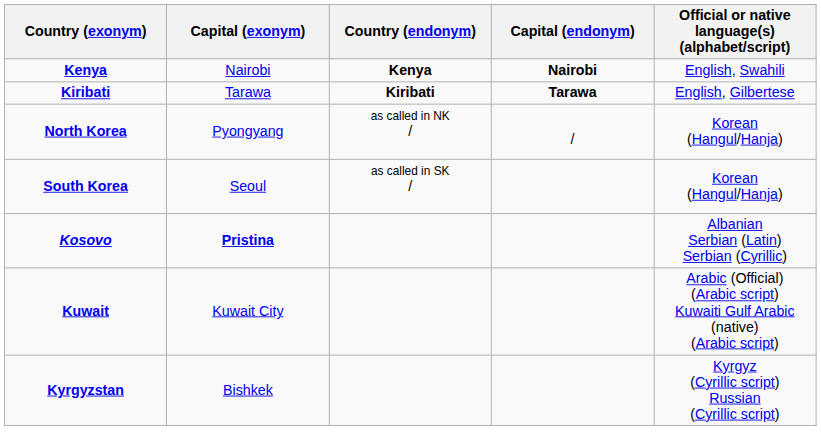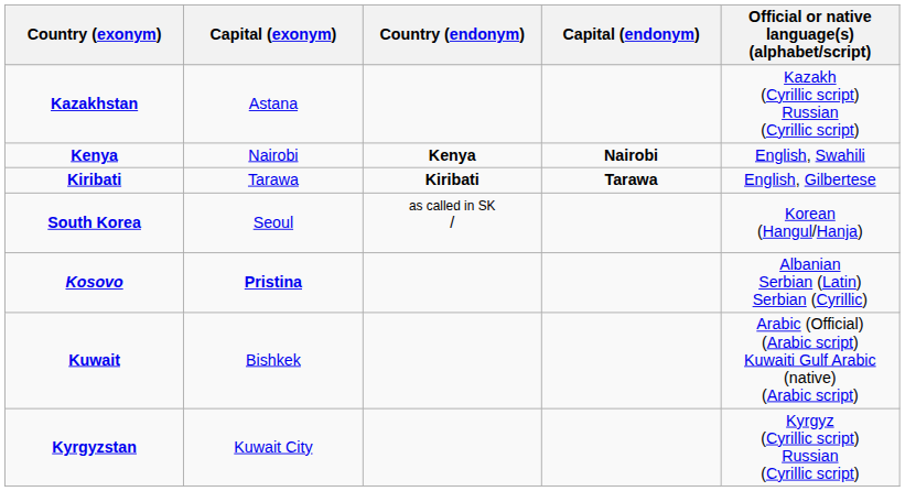+ row: Kazakhstan | Astana | Kazakh (Cyrillic script) Russian (Cyrillic script)
- row: North Korea | Pyongyang | as called in NK / | / | Korean (Hangul/Hanja)
Kuwait | Capital (exonym): Kuwait City -> Bishkek
Kyrgyzstan | Capital (exonym): Bishkek -> Kuwait City
